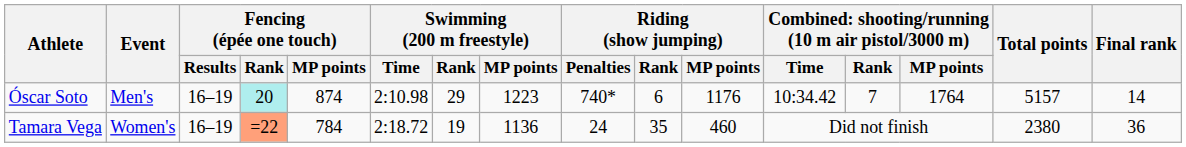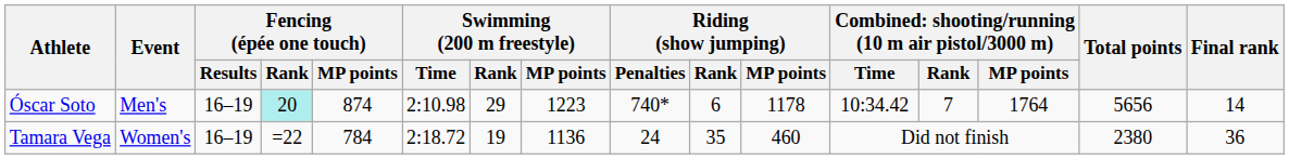Óscar Soto | Riding (show jumping) / MP points: 1176 -> 1178
Óscar Soto | Total points: 5157 -> 5656
Tamara Vega | Fencing (épée one touch) / Rank: lightsalmon background -> no background
